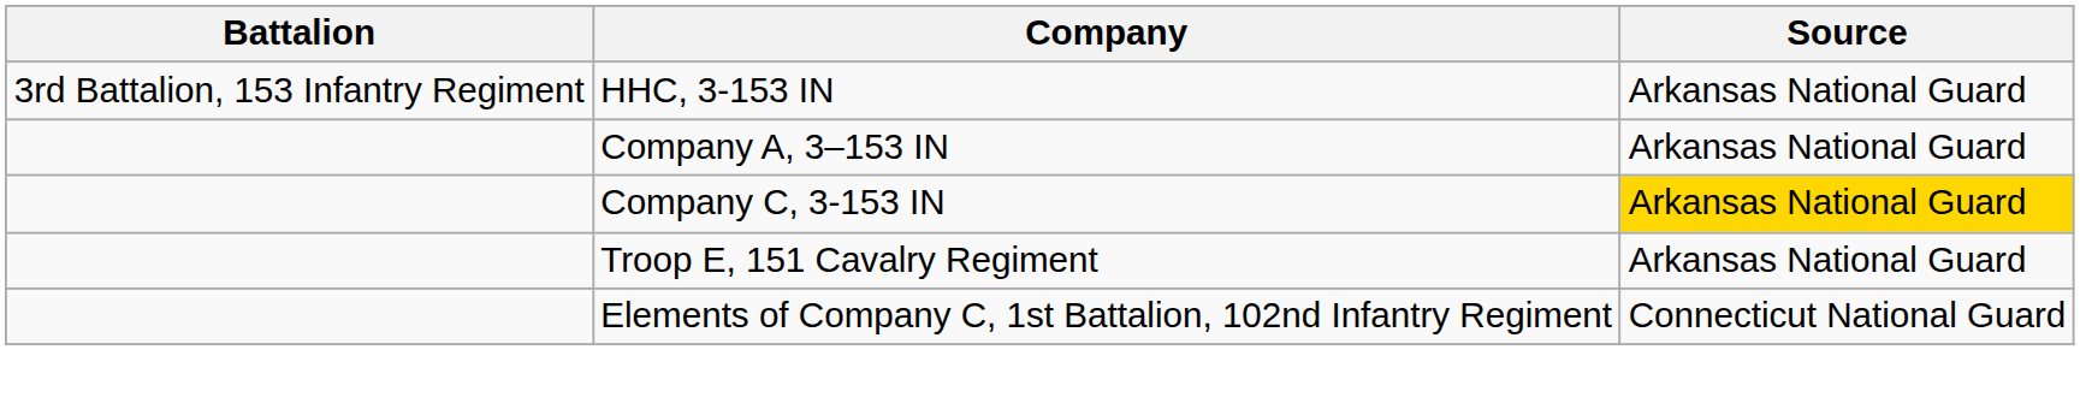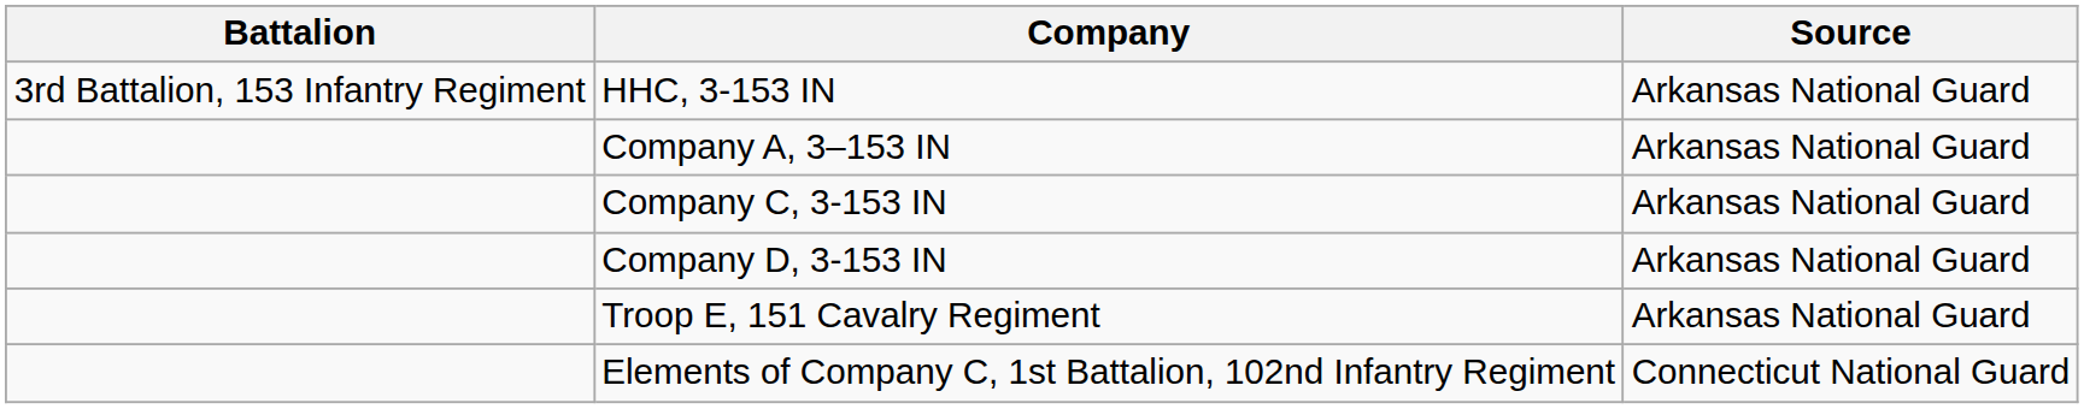Company C, 3-153 IN | Source: gold background -> no background
+ row: Company D, 3-153 IN | Arkansas National Guard
